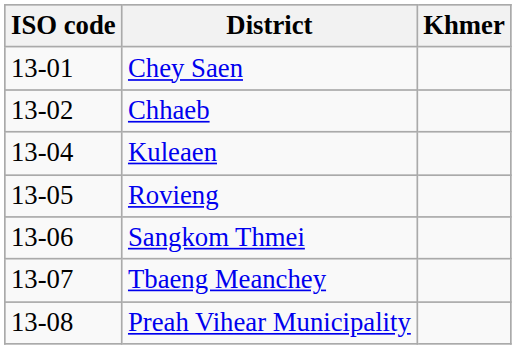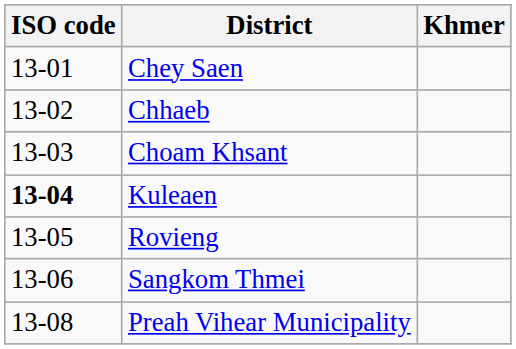+ row: 13-03 | Choam Khsant
Kuleaen | ISO code: normal -> bold
- row: 13-07 | Tbaeng Meanchey
